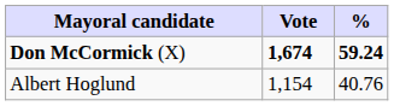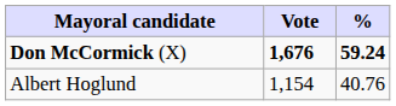Don McCormick (X) | Vote: 1,674 -> 1,676
